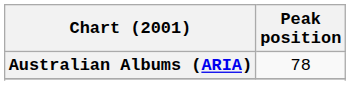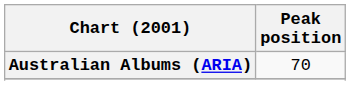Australian Albums (ARIA) | Peak position: 78 -> 70
